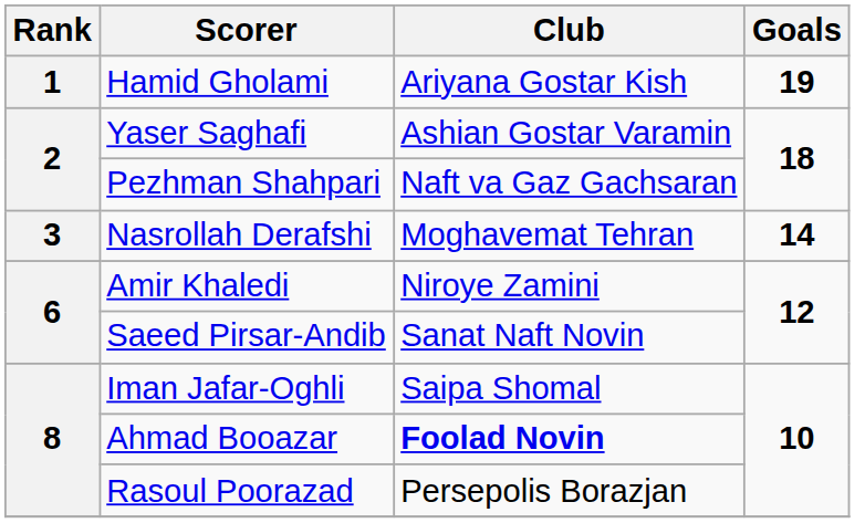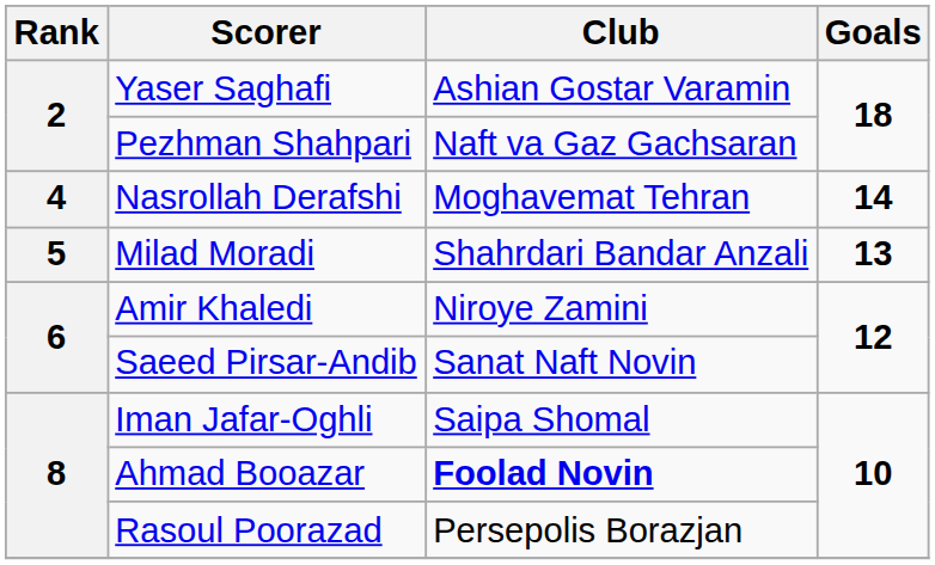- row: 1 | Hamid Gholami | Ariyana Gostar Kish | 19
Nasrollah Derafshi | Rank: 3 -> 4
+ row: 5 | Milad Moradi | Shahrdari Bandar Anzali | 13
